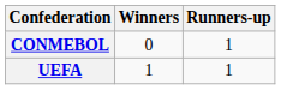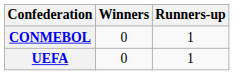UEFA | Winners: 1 -> 0
